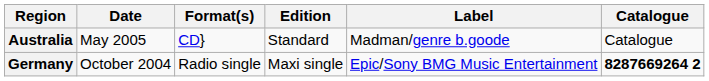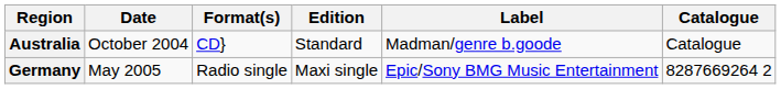Australia | Date: May 2005 -> October 2004
Germany | Date: October 2004 -> May 2005
Germany | Catalogue: bold -> normal
